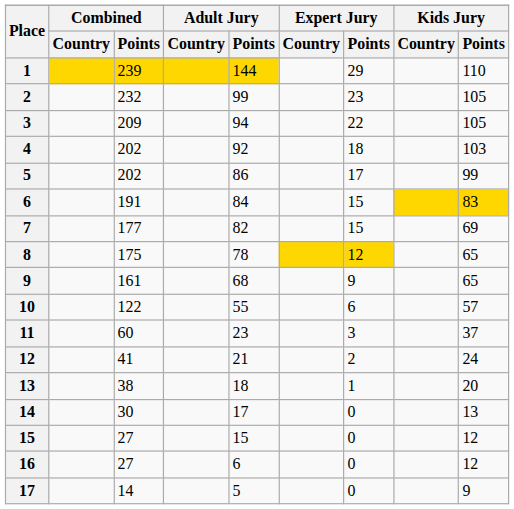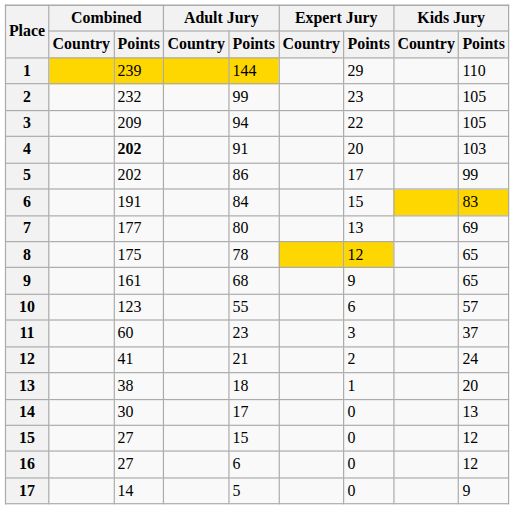4 | Combined / Points: normal -> bold
4 | Adult Jury / Points: 92 -> 91
4 | Expert Jury / Points: 18 -> 20
7 | Adult Jury / Points: 82 -> 80
7 | Expert Jury / Points: 15 -> 13
10 | Combined / Points: 122 -> 123
